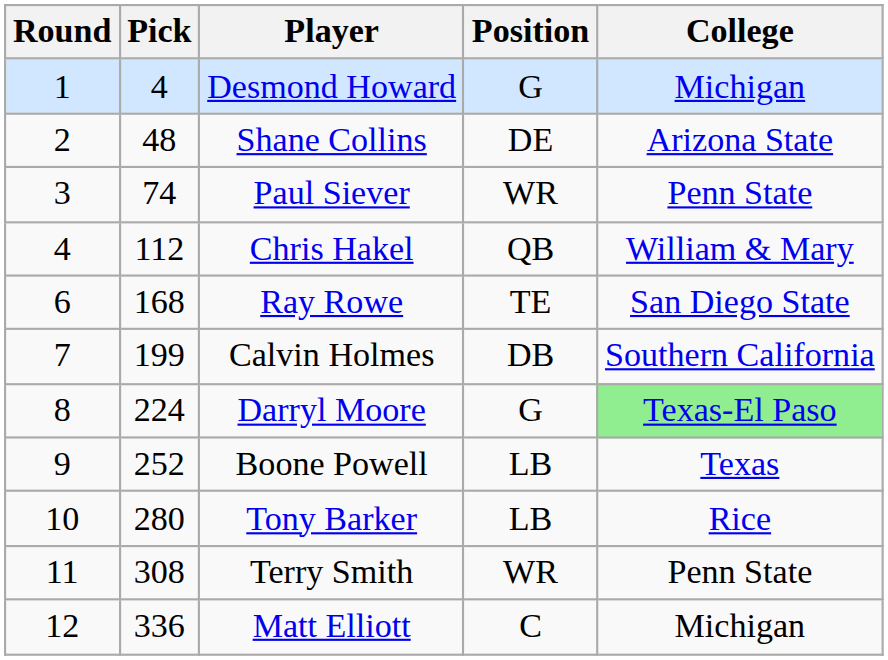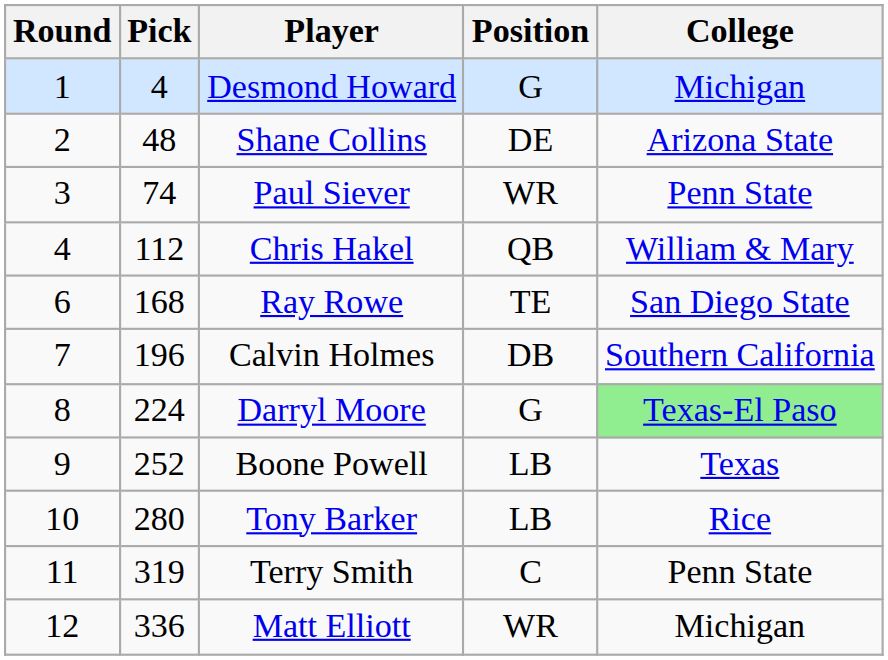Calvin Holmes | Pick: 199 -> 196
Terry Smith | Pick: 308 -> 319
Terry Smith | Position: WR -> C
Matt Elliott | Position: C -> WR
